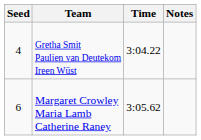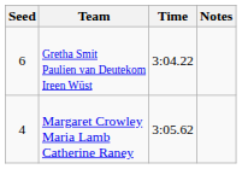Gretha Smit Paulien van Deutekom Ireen Wüst | Seed: 4 -> 6
Margaret Crowley Maria Lamb Catherine Raney | Seed: 6 -> 4
